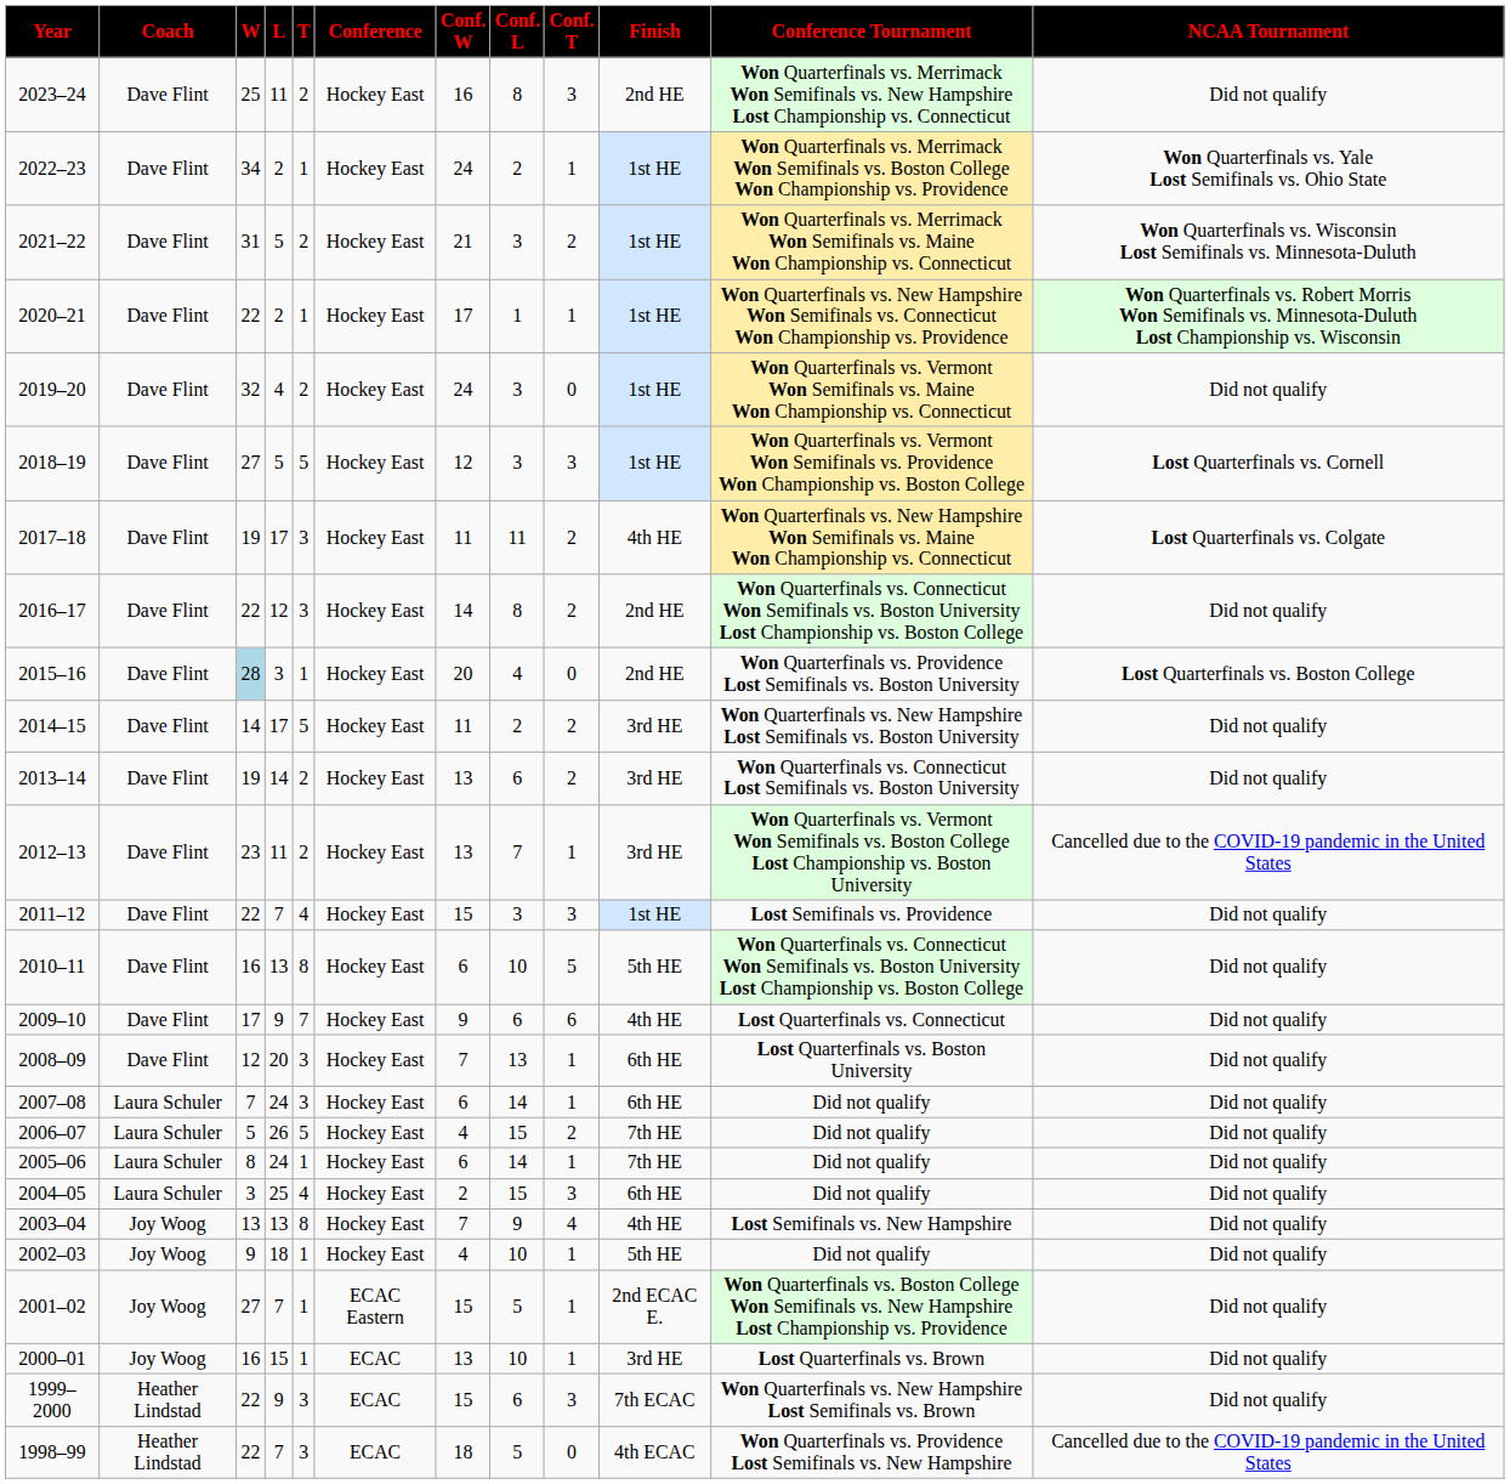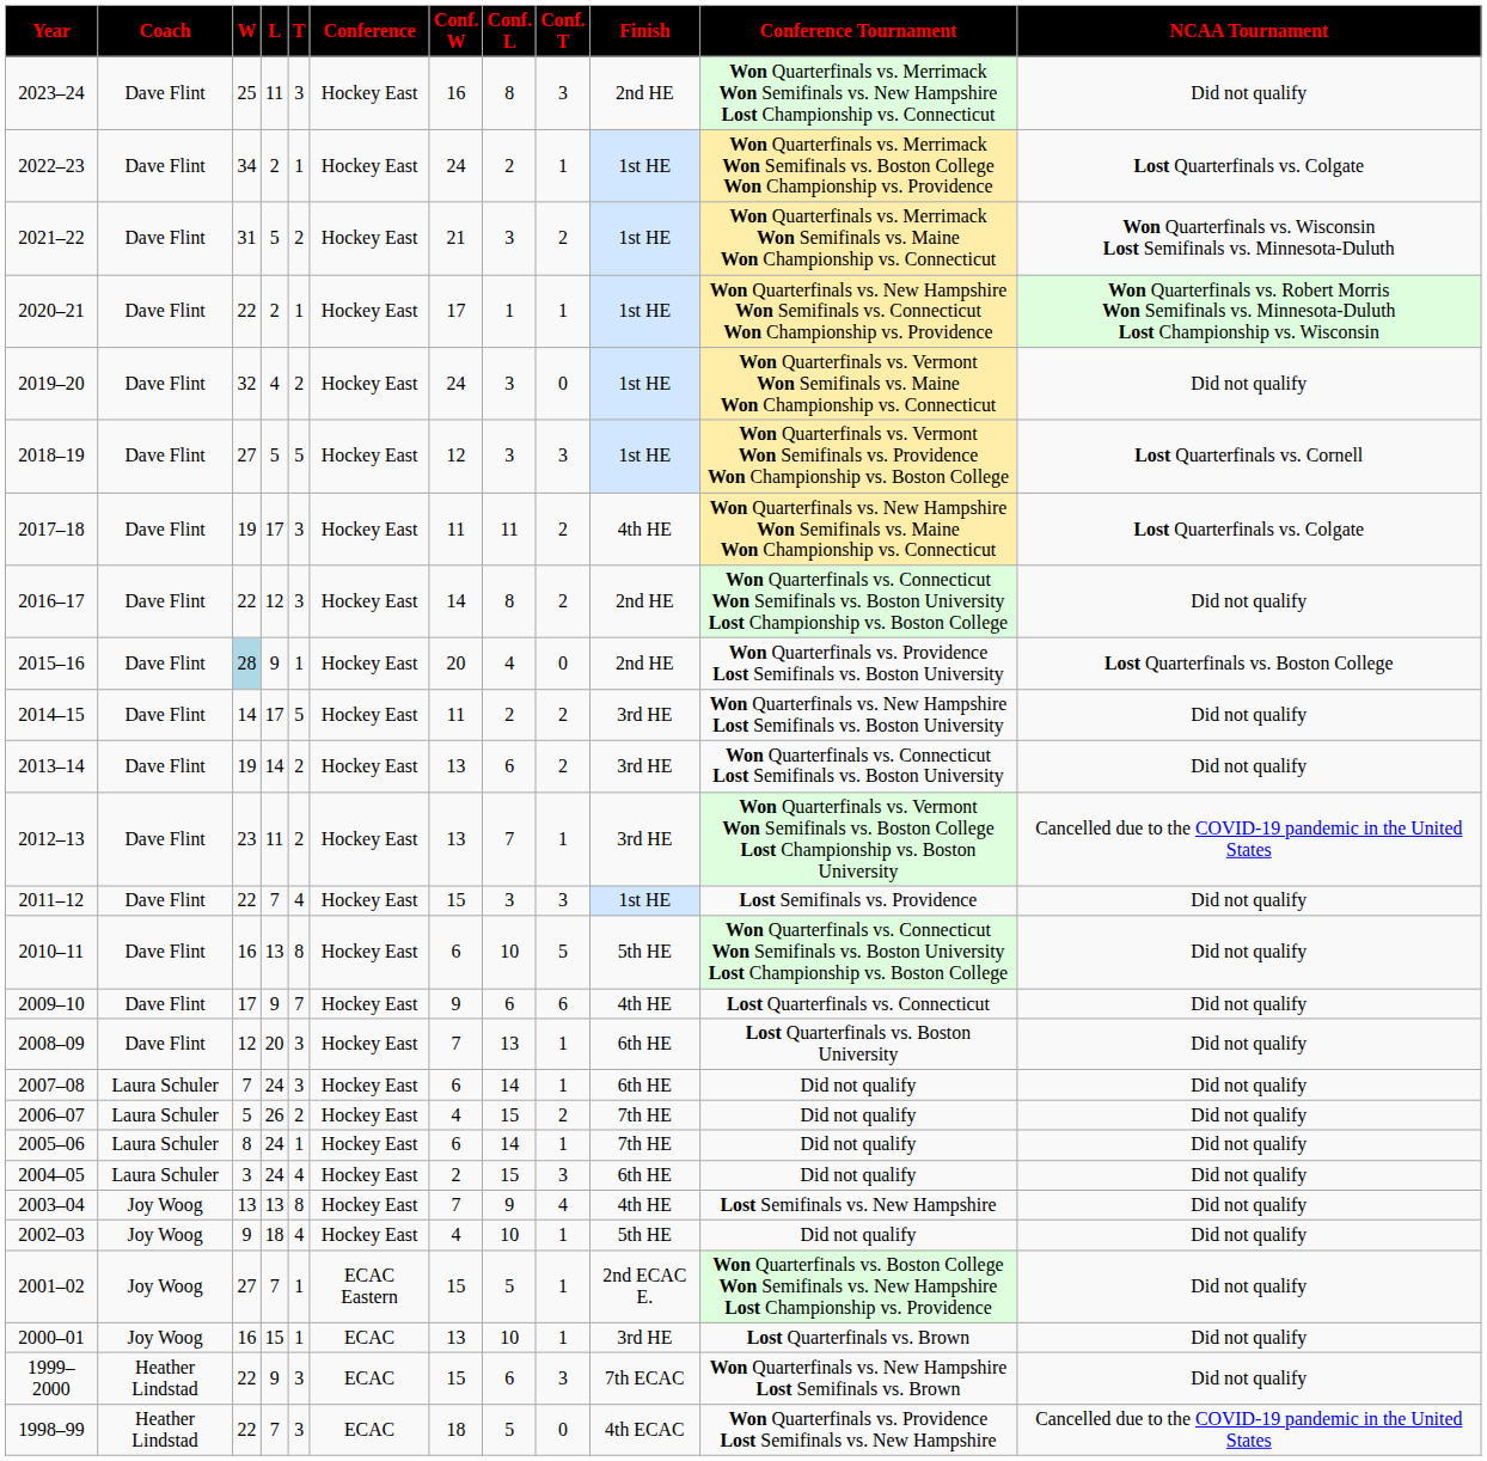2023–24 | T: 2 -> 3
2022–23 | NCAA Tournament: Won Quarterfinals vs. Yale Lost Semifinals vs. Ohio State -> Lost Quarterfinals vs. Colgate
2015–16 | L: 3 -> 9
2006–07 | T: 5 -> 2
2004–05 | L: 25 -> 24
2002–03 | T: 1 -> 4
